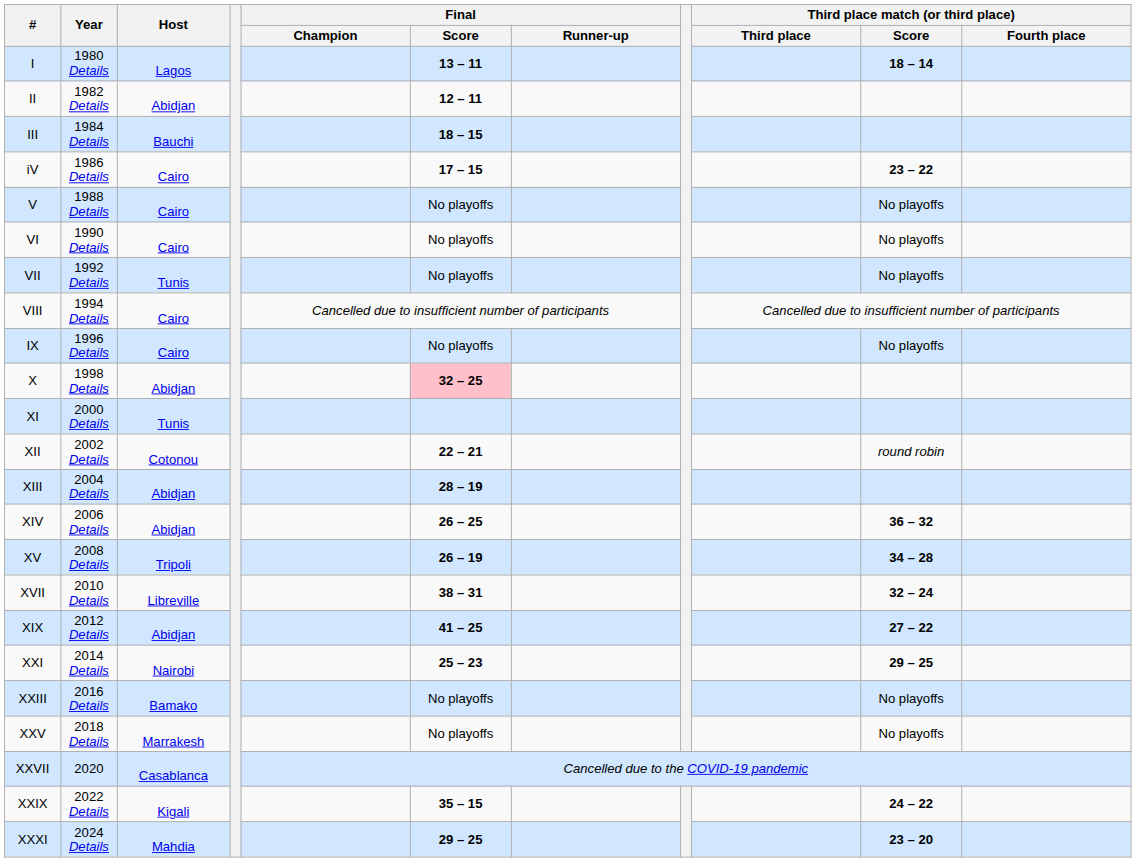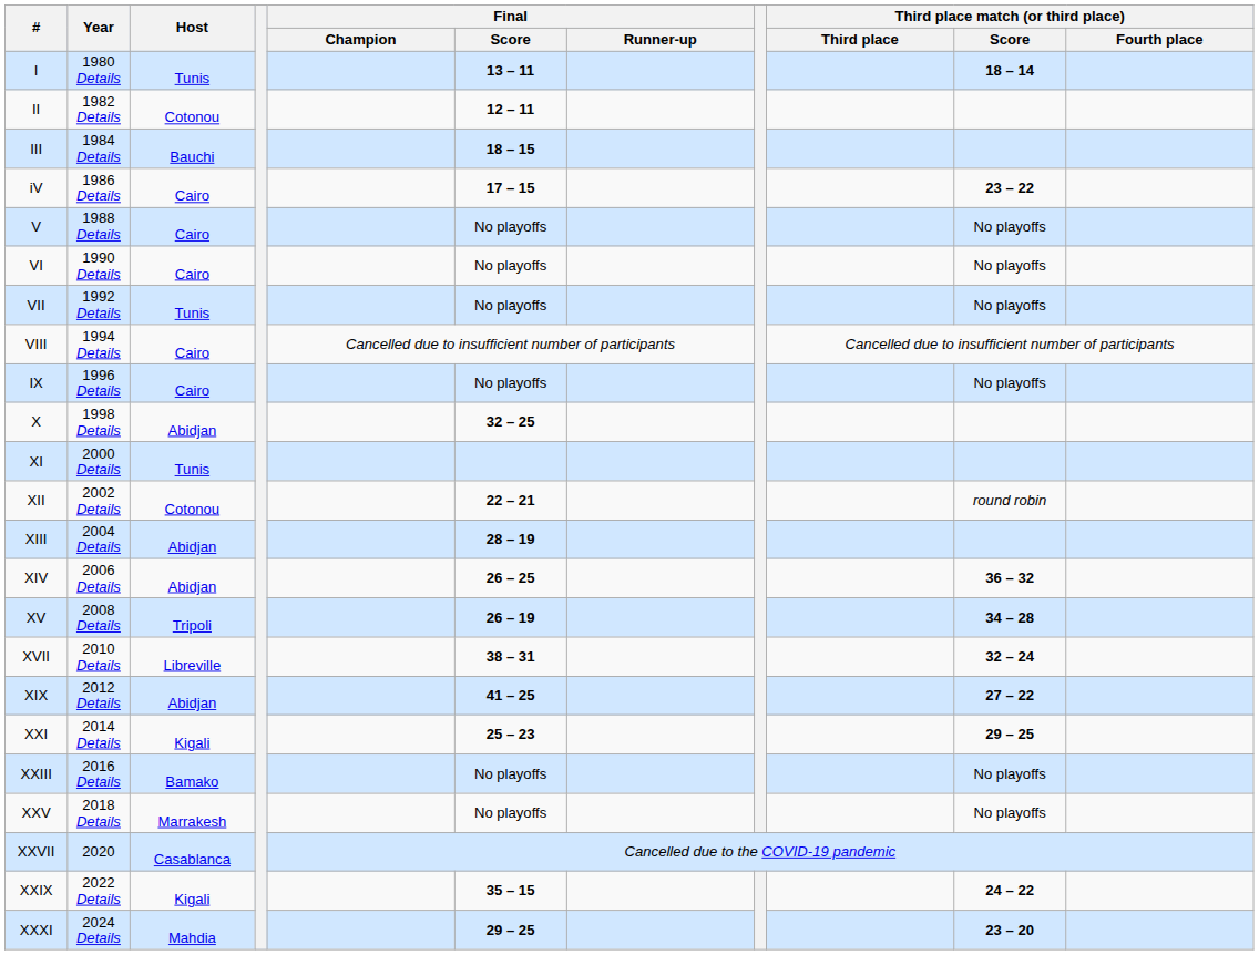I | Host: Lagos -> Tunis
II | Host: Abidjan -> Cotonou
X | Final / Score: pink background -> no background
XXI | Host: Nairobi -> Kigali
